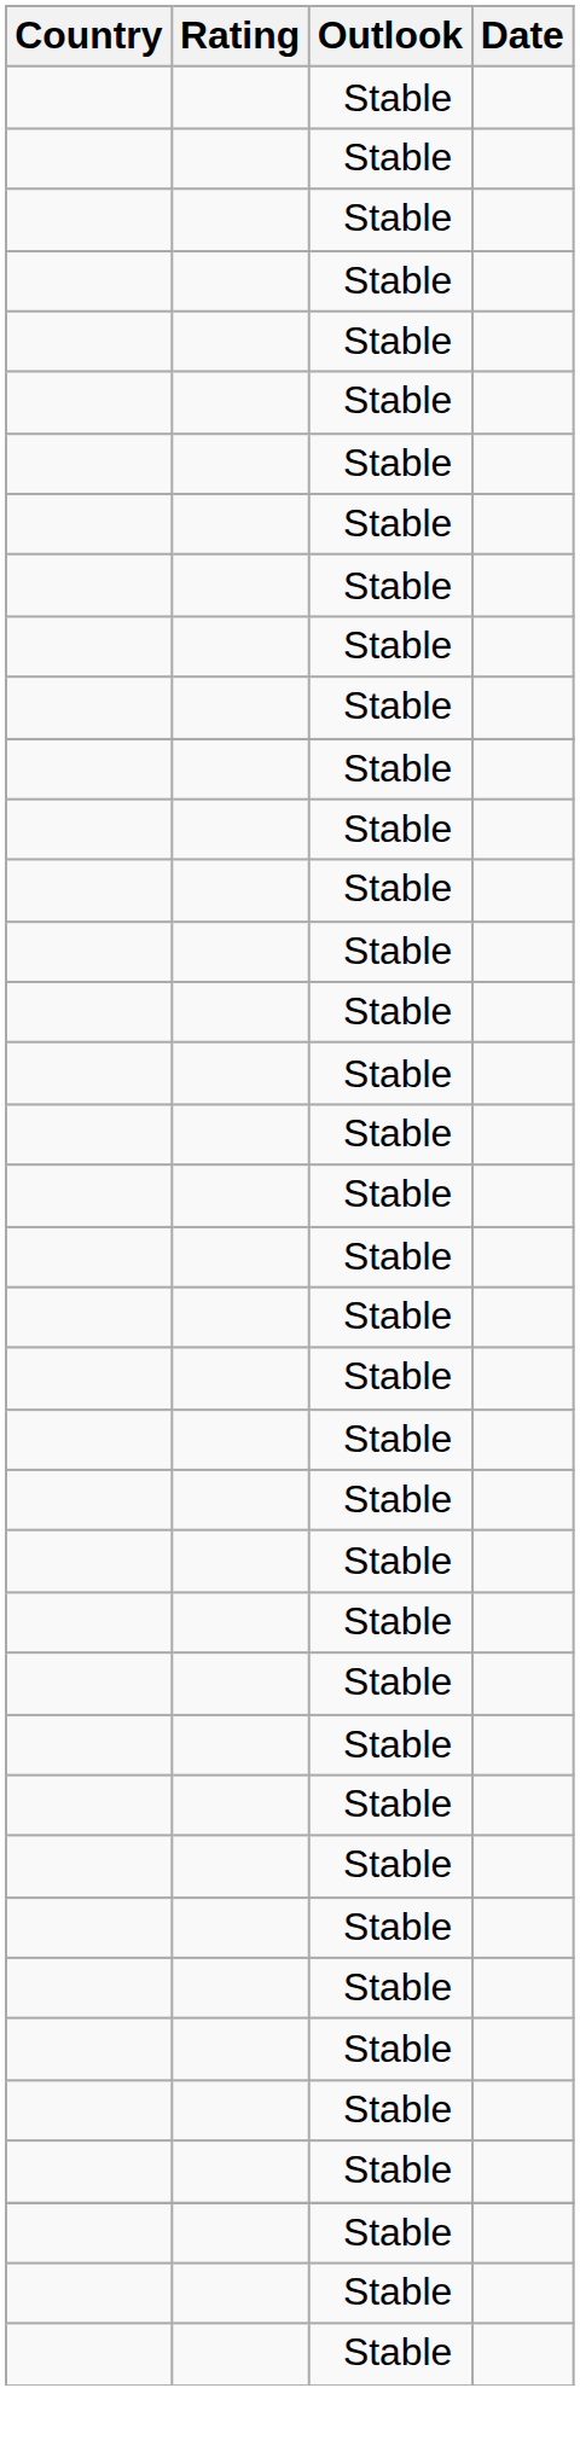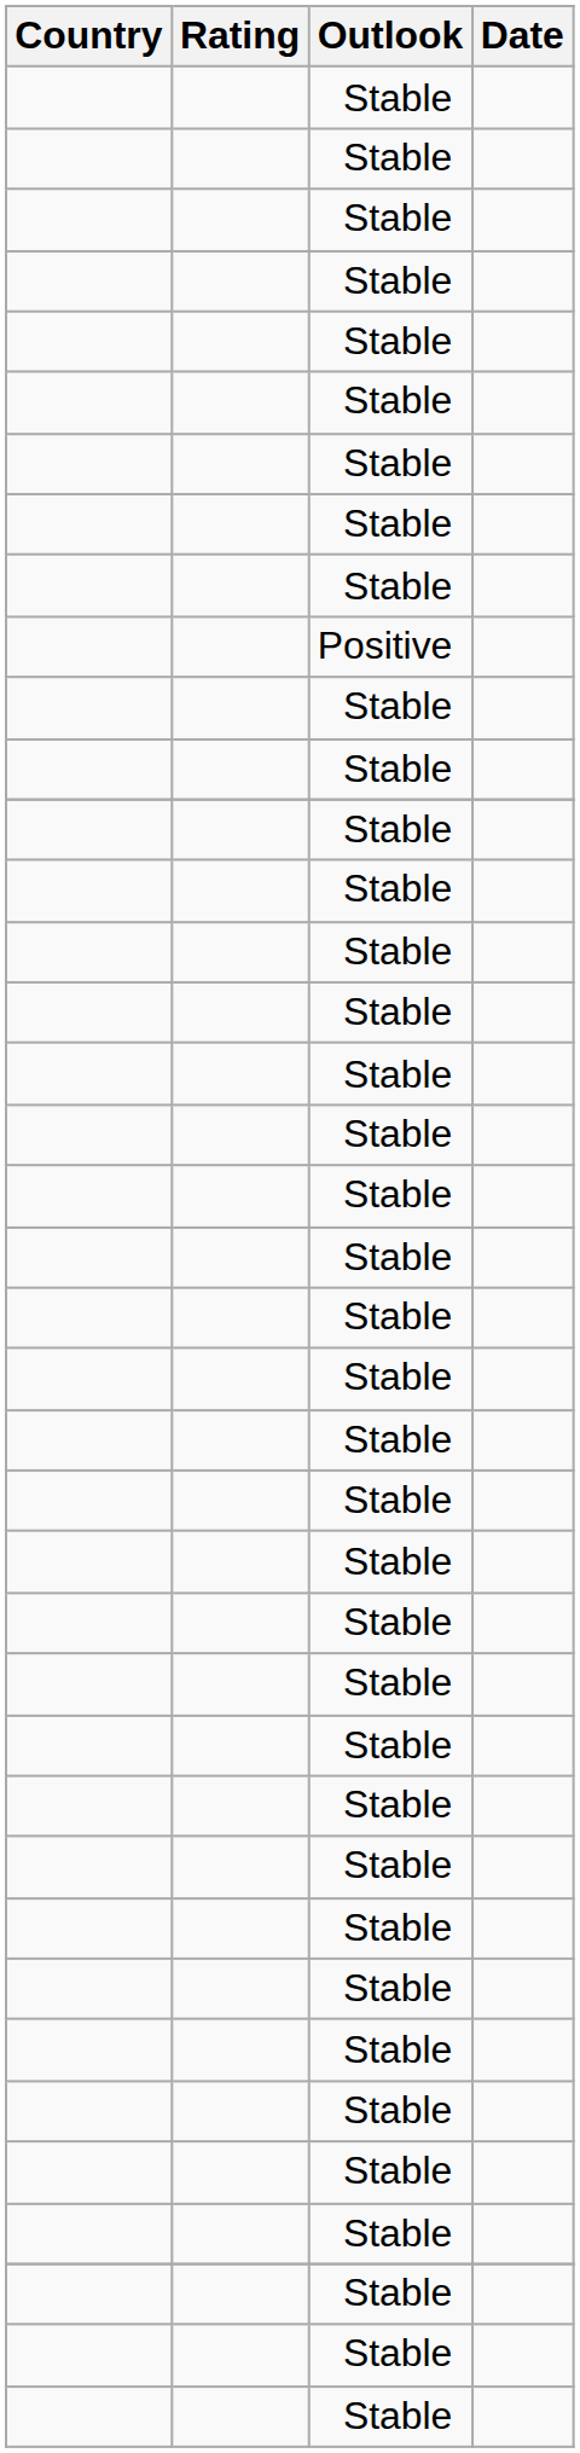+ row: Positive
